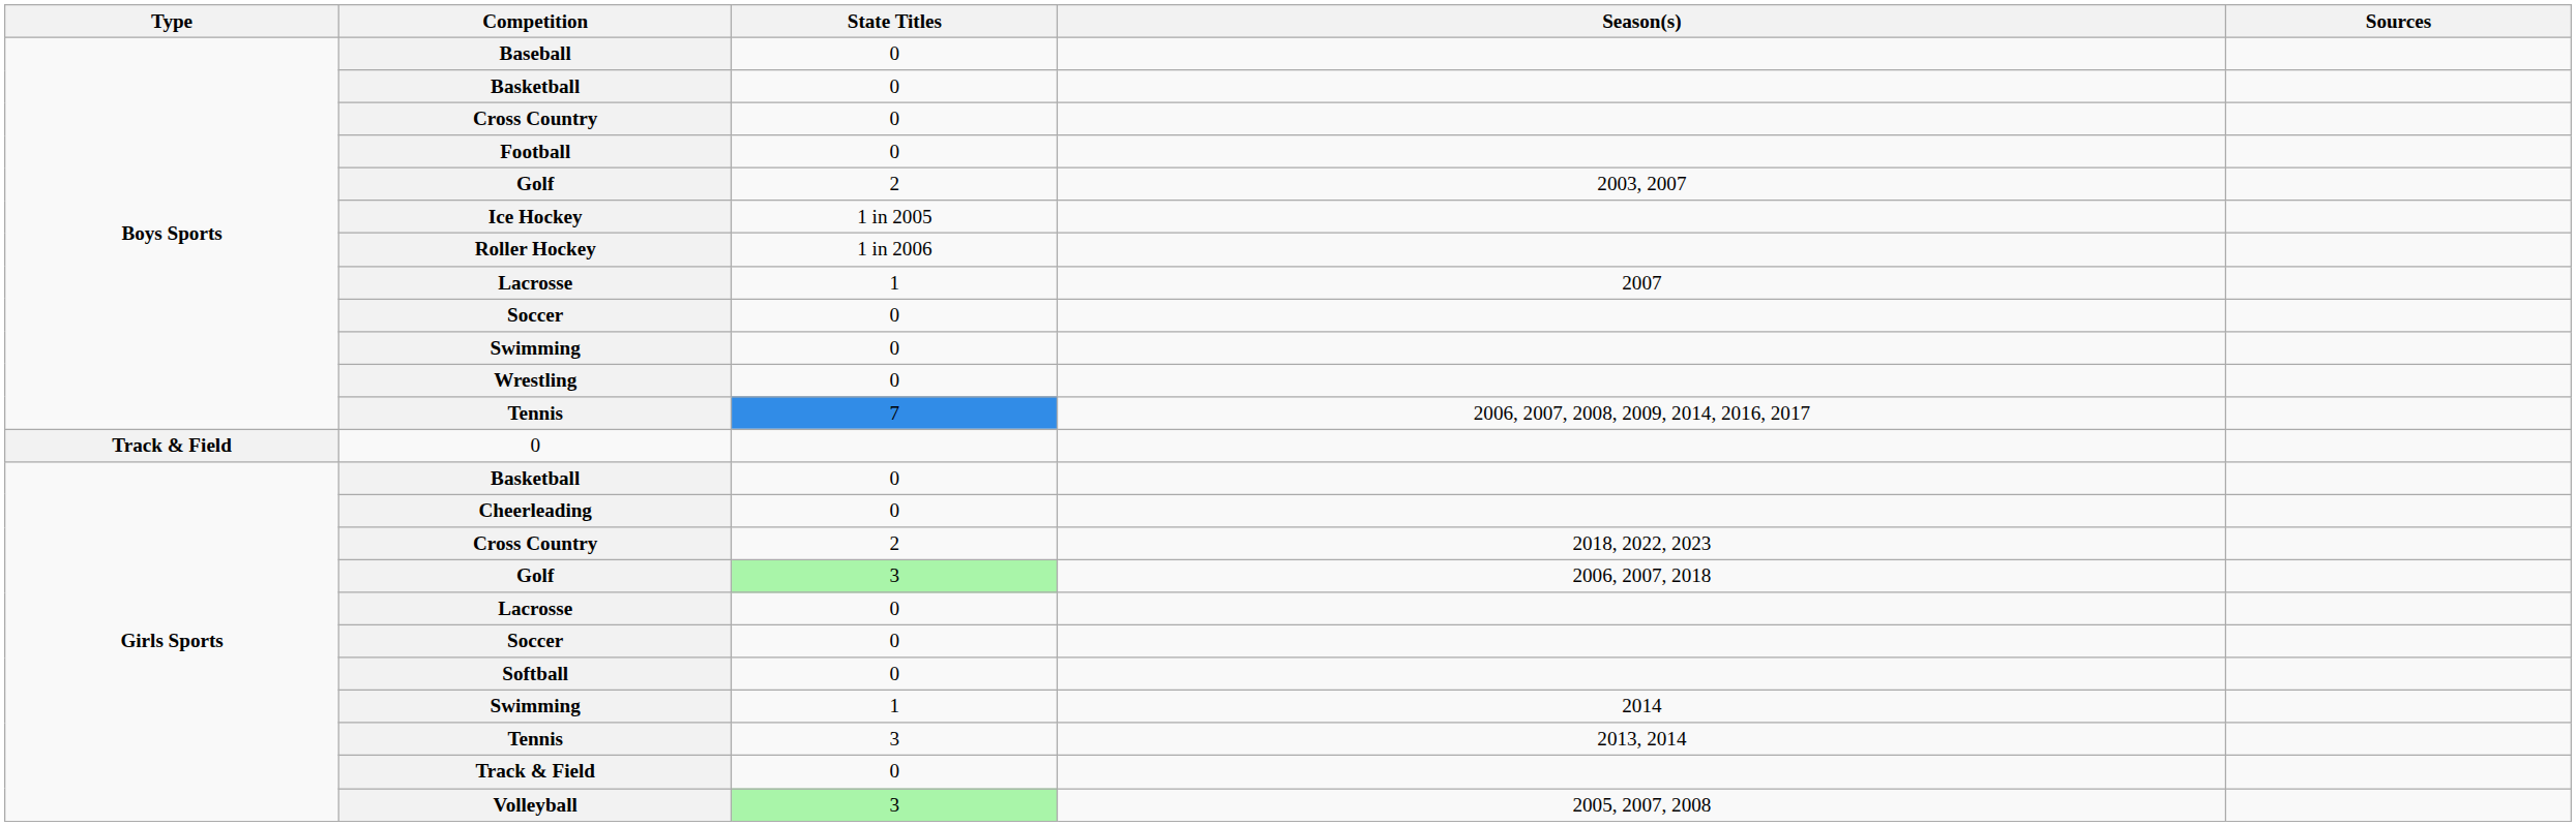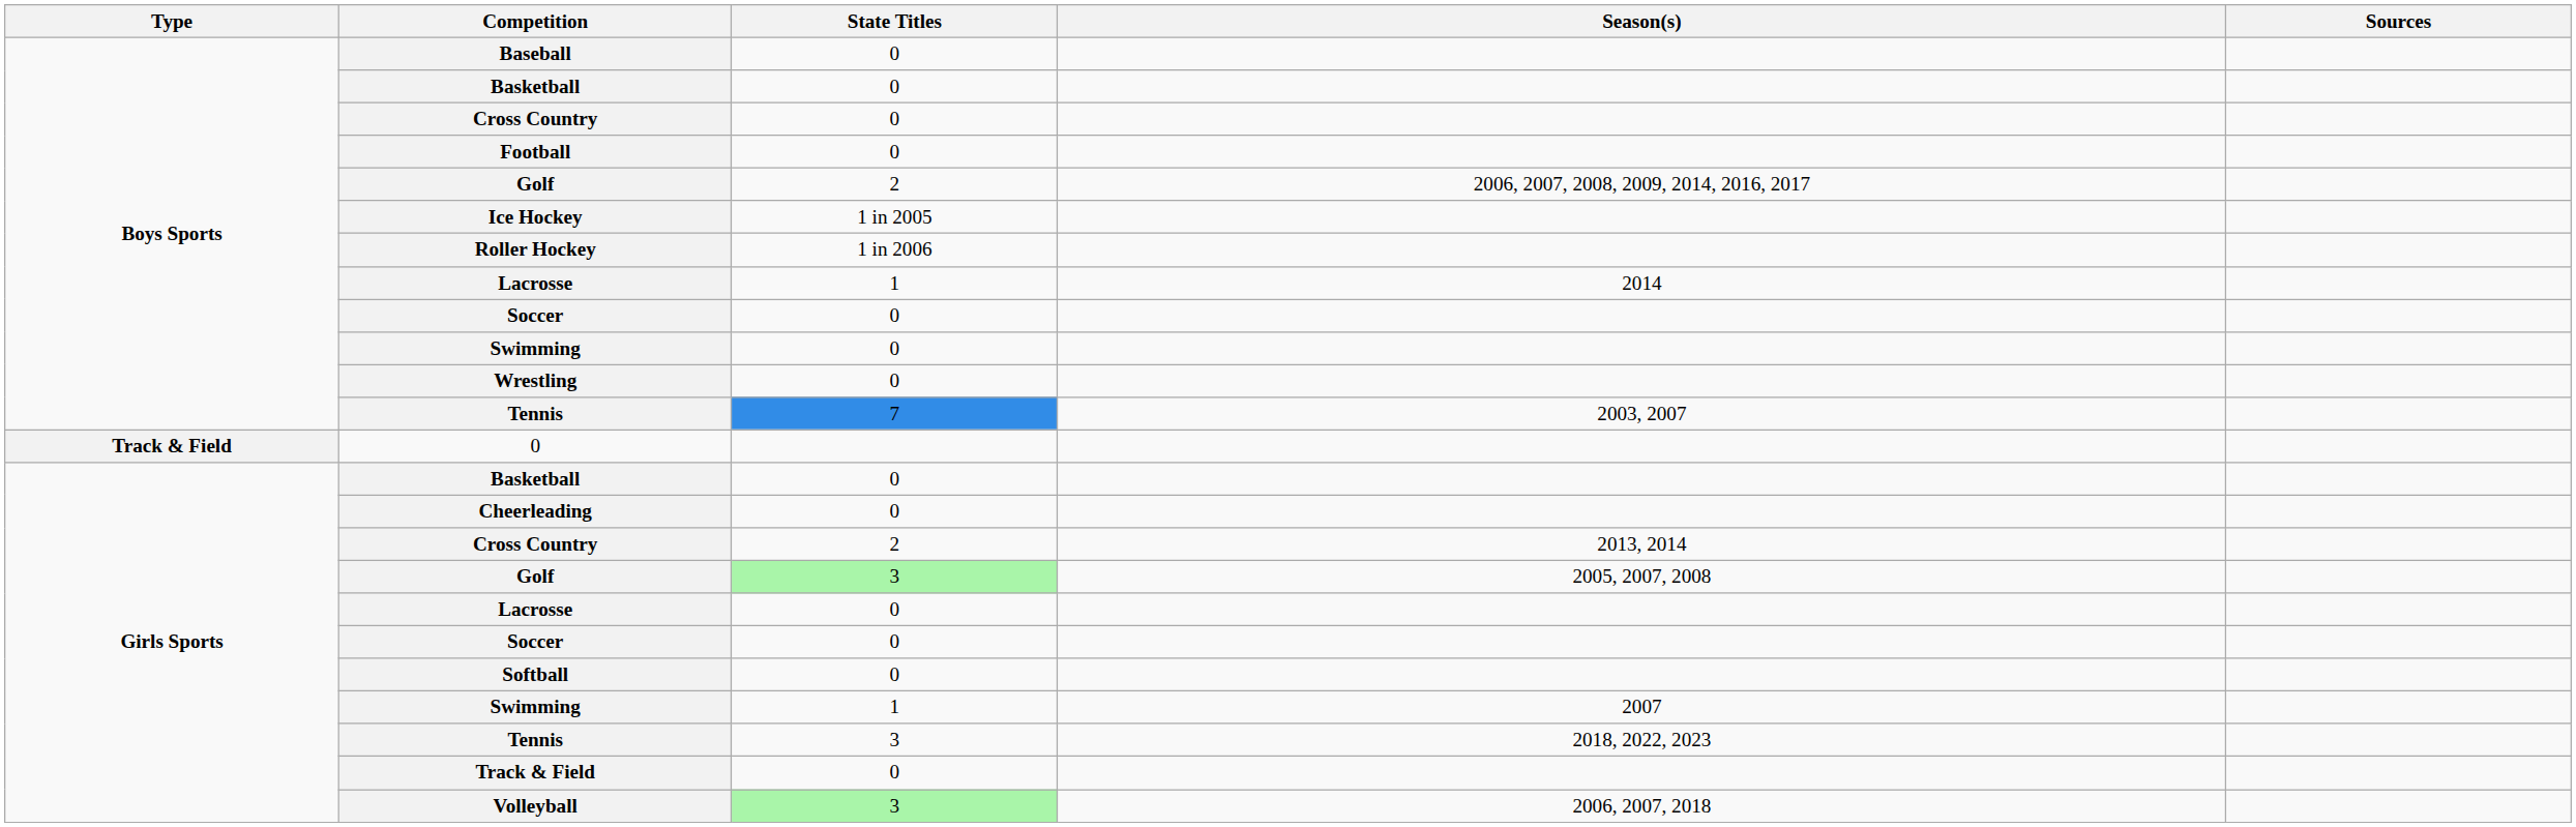Boys Sports / Golf | Season(s): 2003, 2007 -> 2006, 2007, 2008, 2009, 2014, 2016, 2017
Boys Sports / Lacrosse | Season(s): 2007 -> 2014
Boys Sports / Tennis | Season(s): 2006, 2007, 2008, 2009, 2014, 2016, 2017 -> 2003, 2007
Girls Sports / Cross Country | Season(s): 2018, 2022, 2023 -> 2013, 2014
Girls Sports / Golf | Season(s): 2006, 2007, 2018 -> 2005, 2007, 2008
Girls Sports / Swimming | Season(s): 2014 -> 2007
Girls Sports / Tennis | Season(s): 2013, 2014 -> 2018, 2022, 2023
Volleyball | Season(s): 2005, 2007, 2008 -> 2006, 2007, 2018
